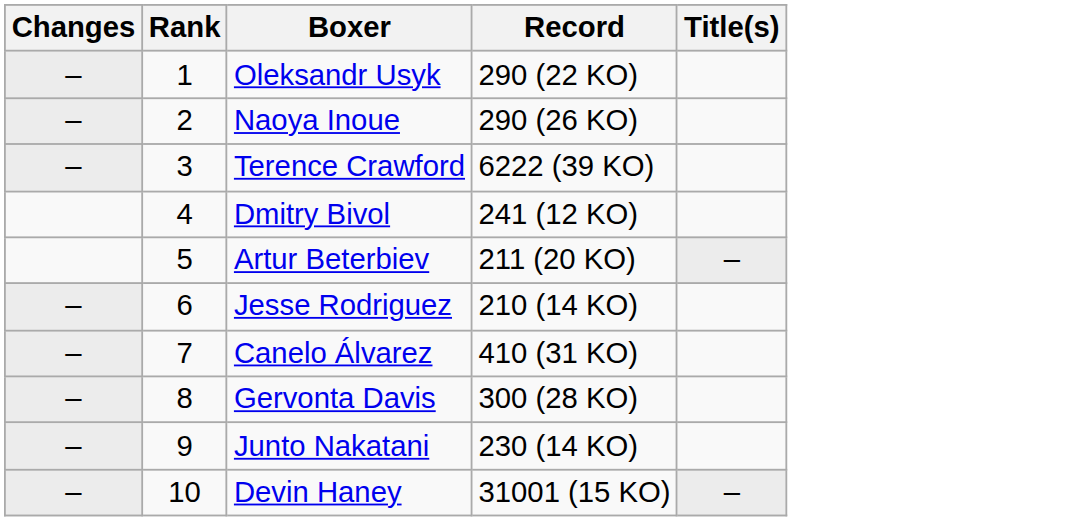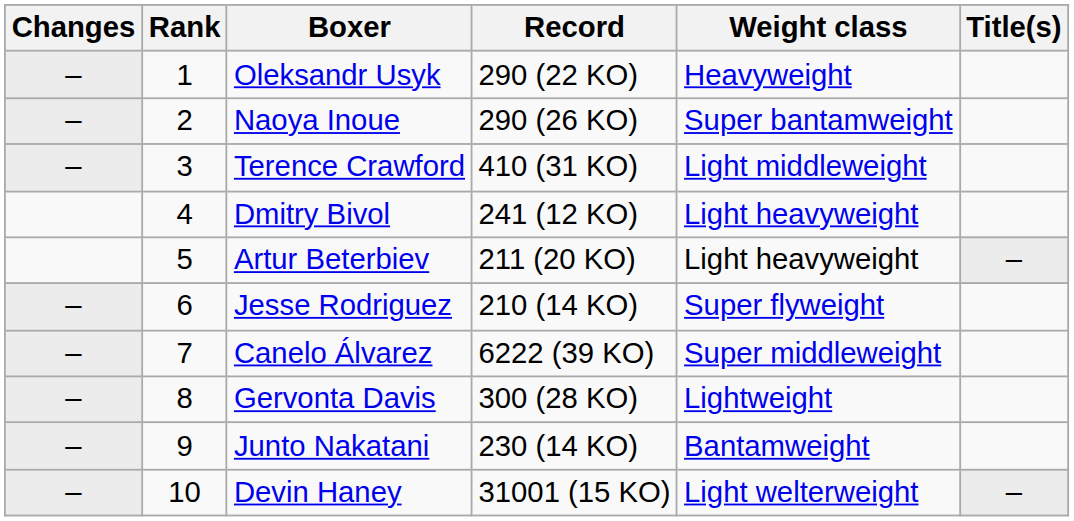+ column: Weight class | Heavyweight | Super bantamweight | Light middleweight | Light heavyweight | Light heavyweight | Super flyweight | Super middleweight | Lightweight | Bantamweight | Light welterweight
Terence Crawford | Record: 6222 (39 KO) -> 410 (31 KO)
Canelo Álvarez | Record: 410 (31 KO) -> 6222 (39 KO)
